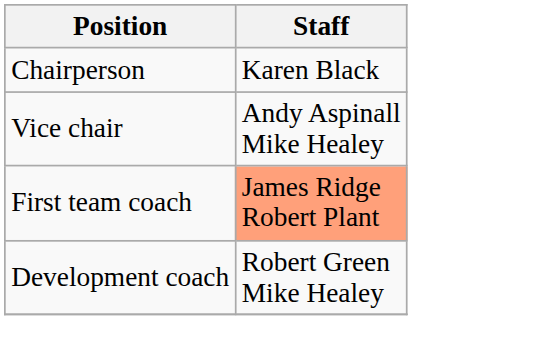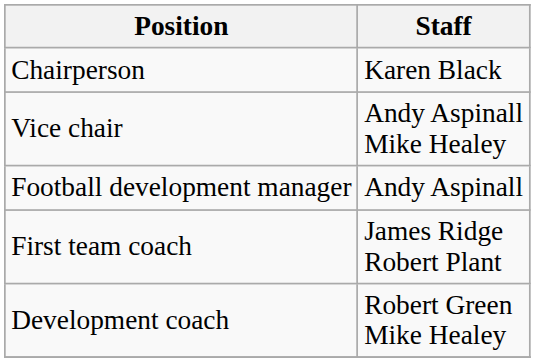+ row: Football development manager | Andy Aspinall
First team coach | Staff: lightsalmon background -> no background
